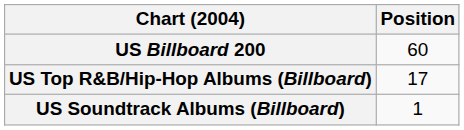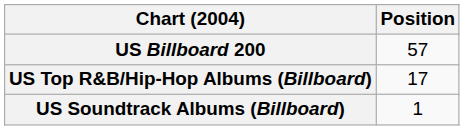US Billboard 200 | Position: 60 -> 57
